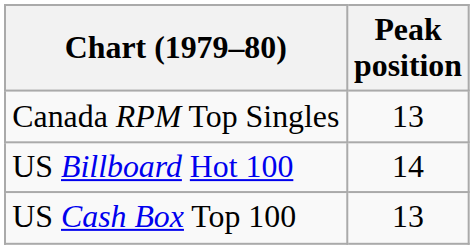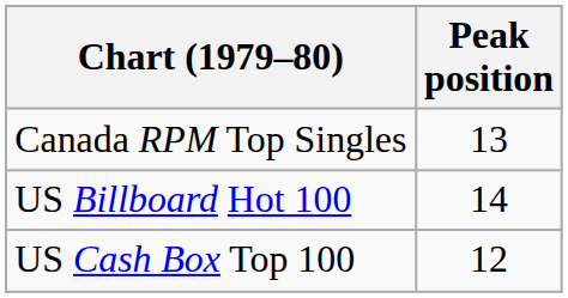US Cash Box Top 100 | Peak position: 13 -> 12
